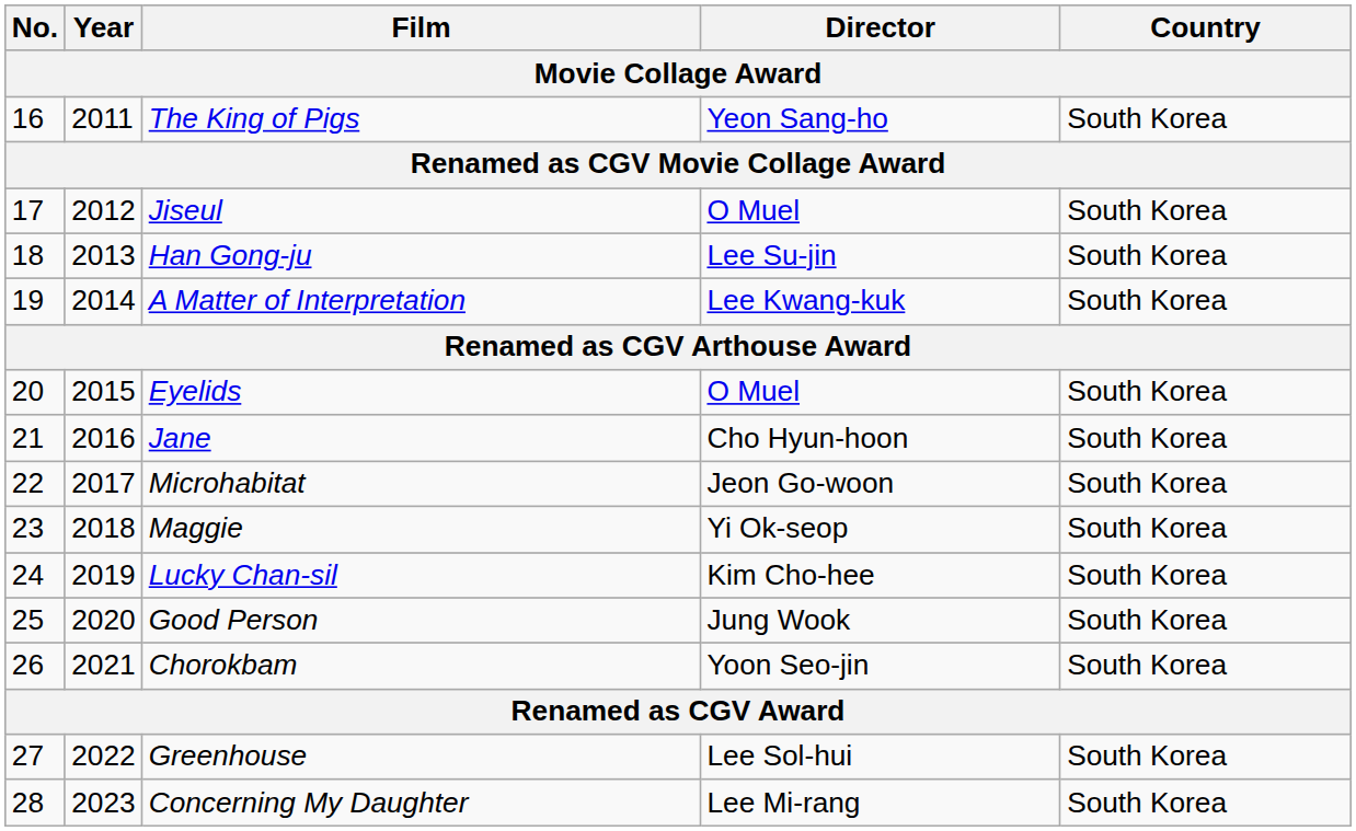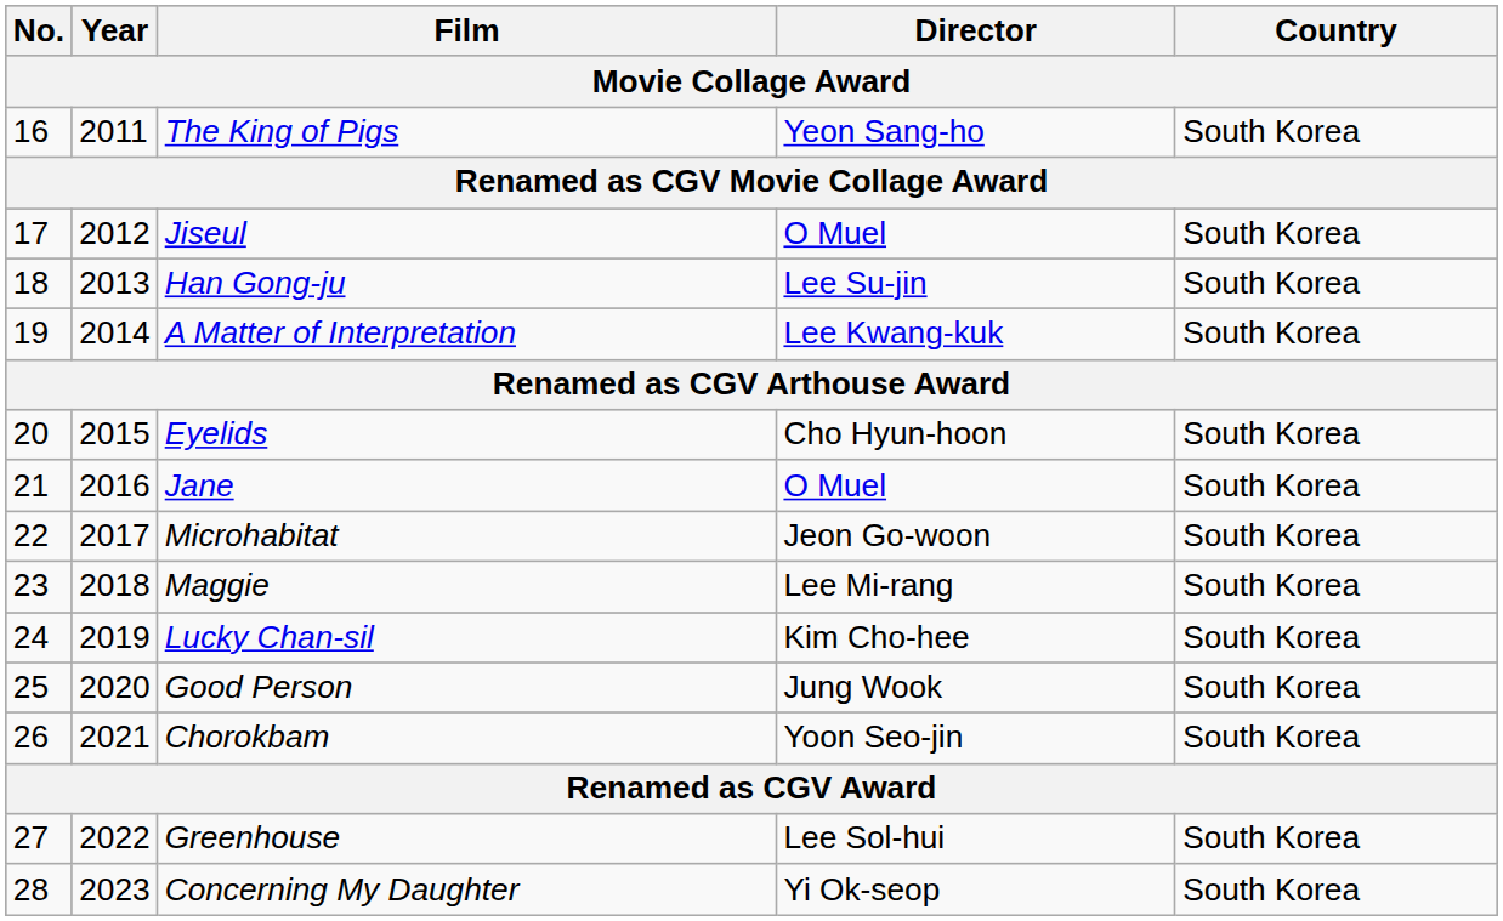Eyelids | Director: O Muel -> Cho Hyun-hoon
Jane | Director: Cho Hyun-hoon -> O Muel
Maggie | Director: Yi Ok-seop -> Lee Mi-rang
Concerning My Daughter | Director: Lee Mi-rang -> Yi Ok-seop
